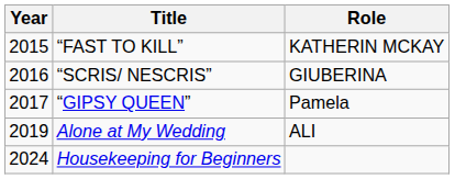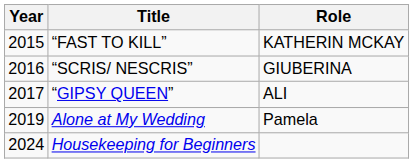“GIPSY QUEEN” | Role: Pamela -> ALI
Alone at My Wedding | Role: ALI -> Pamela
